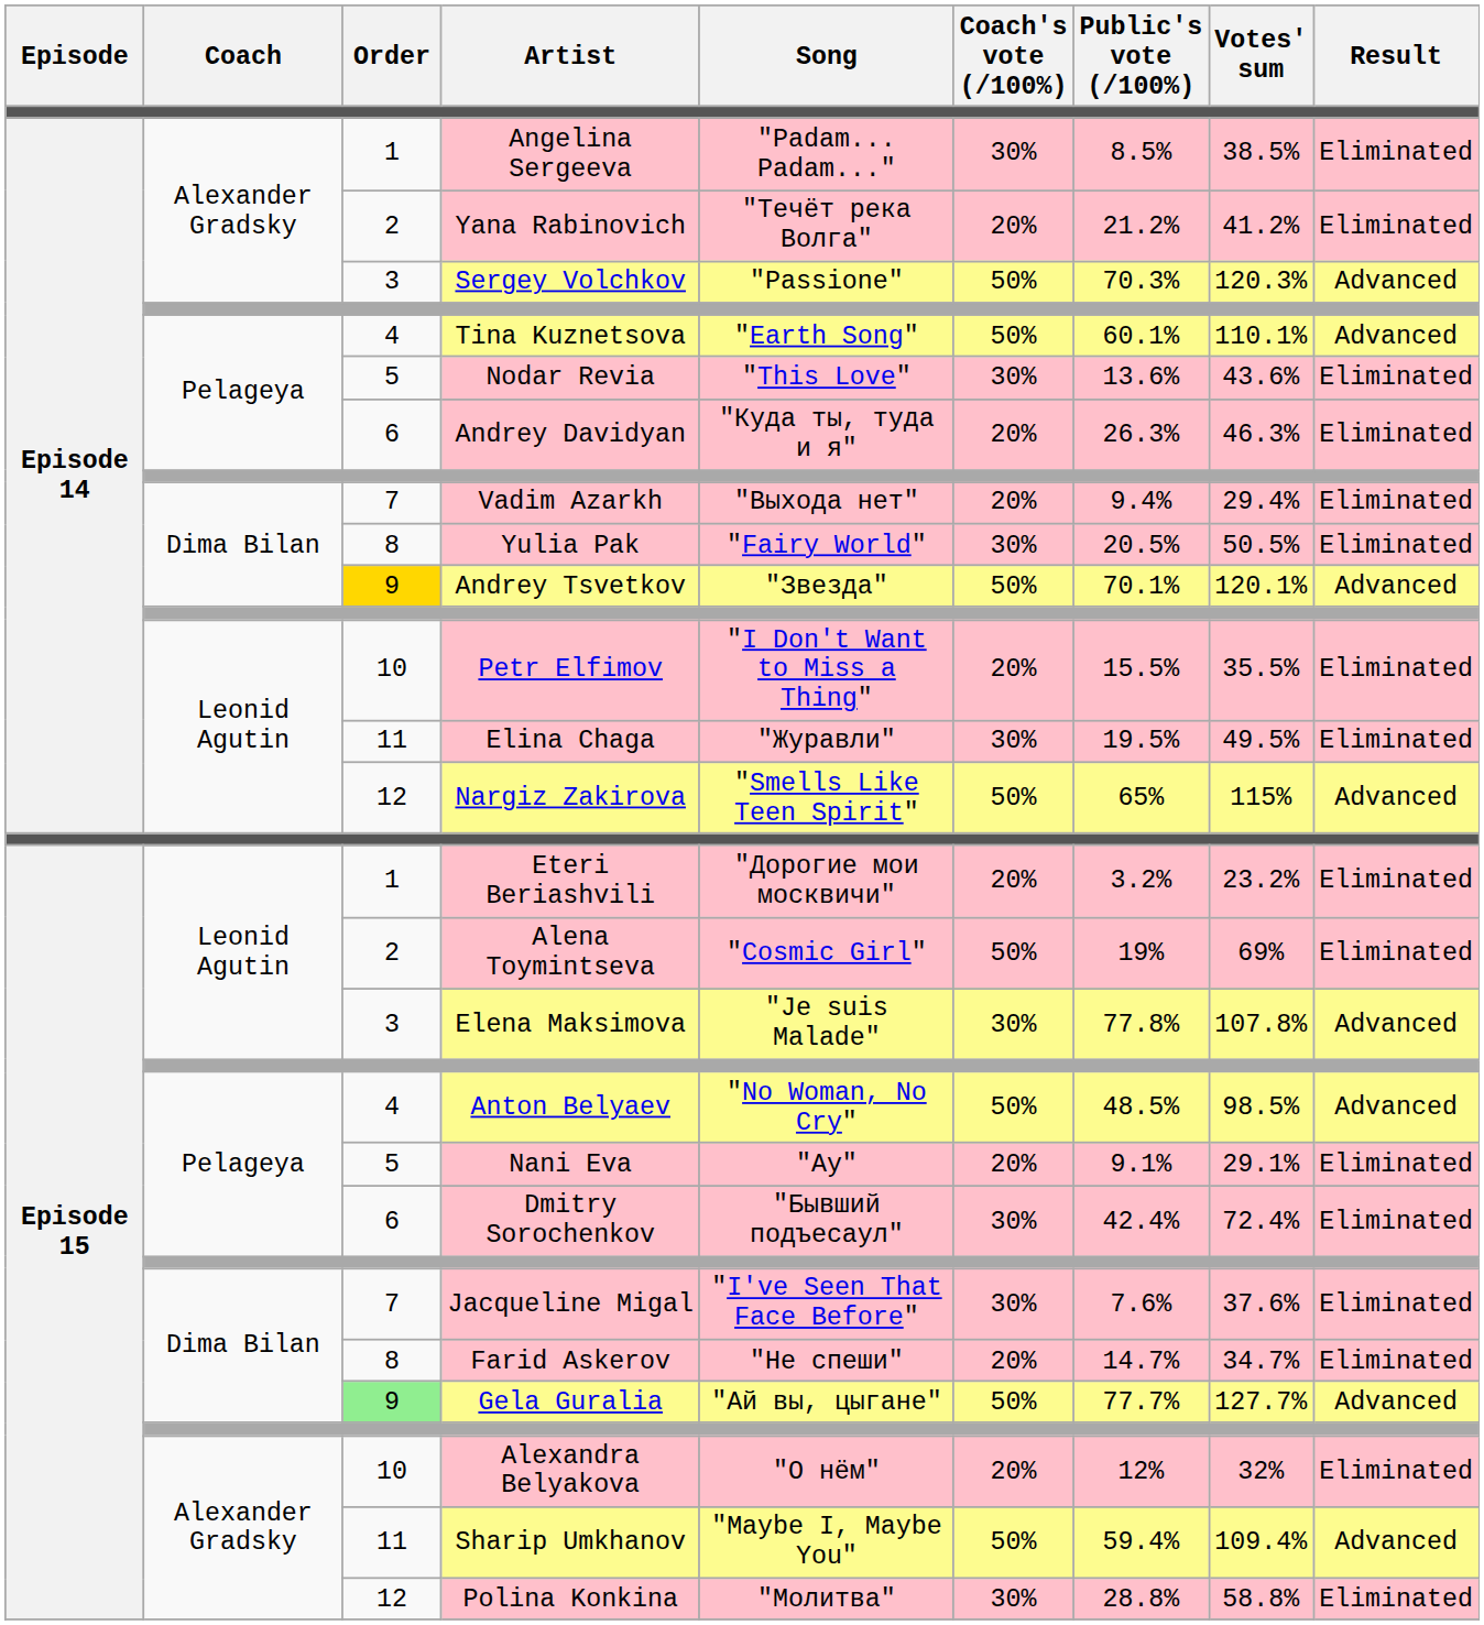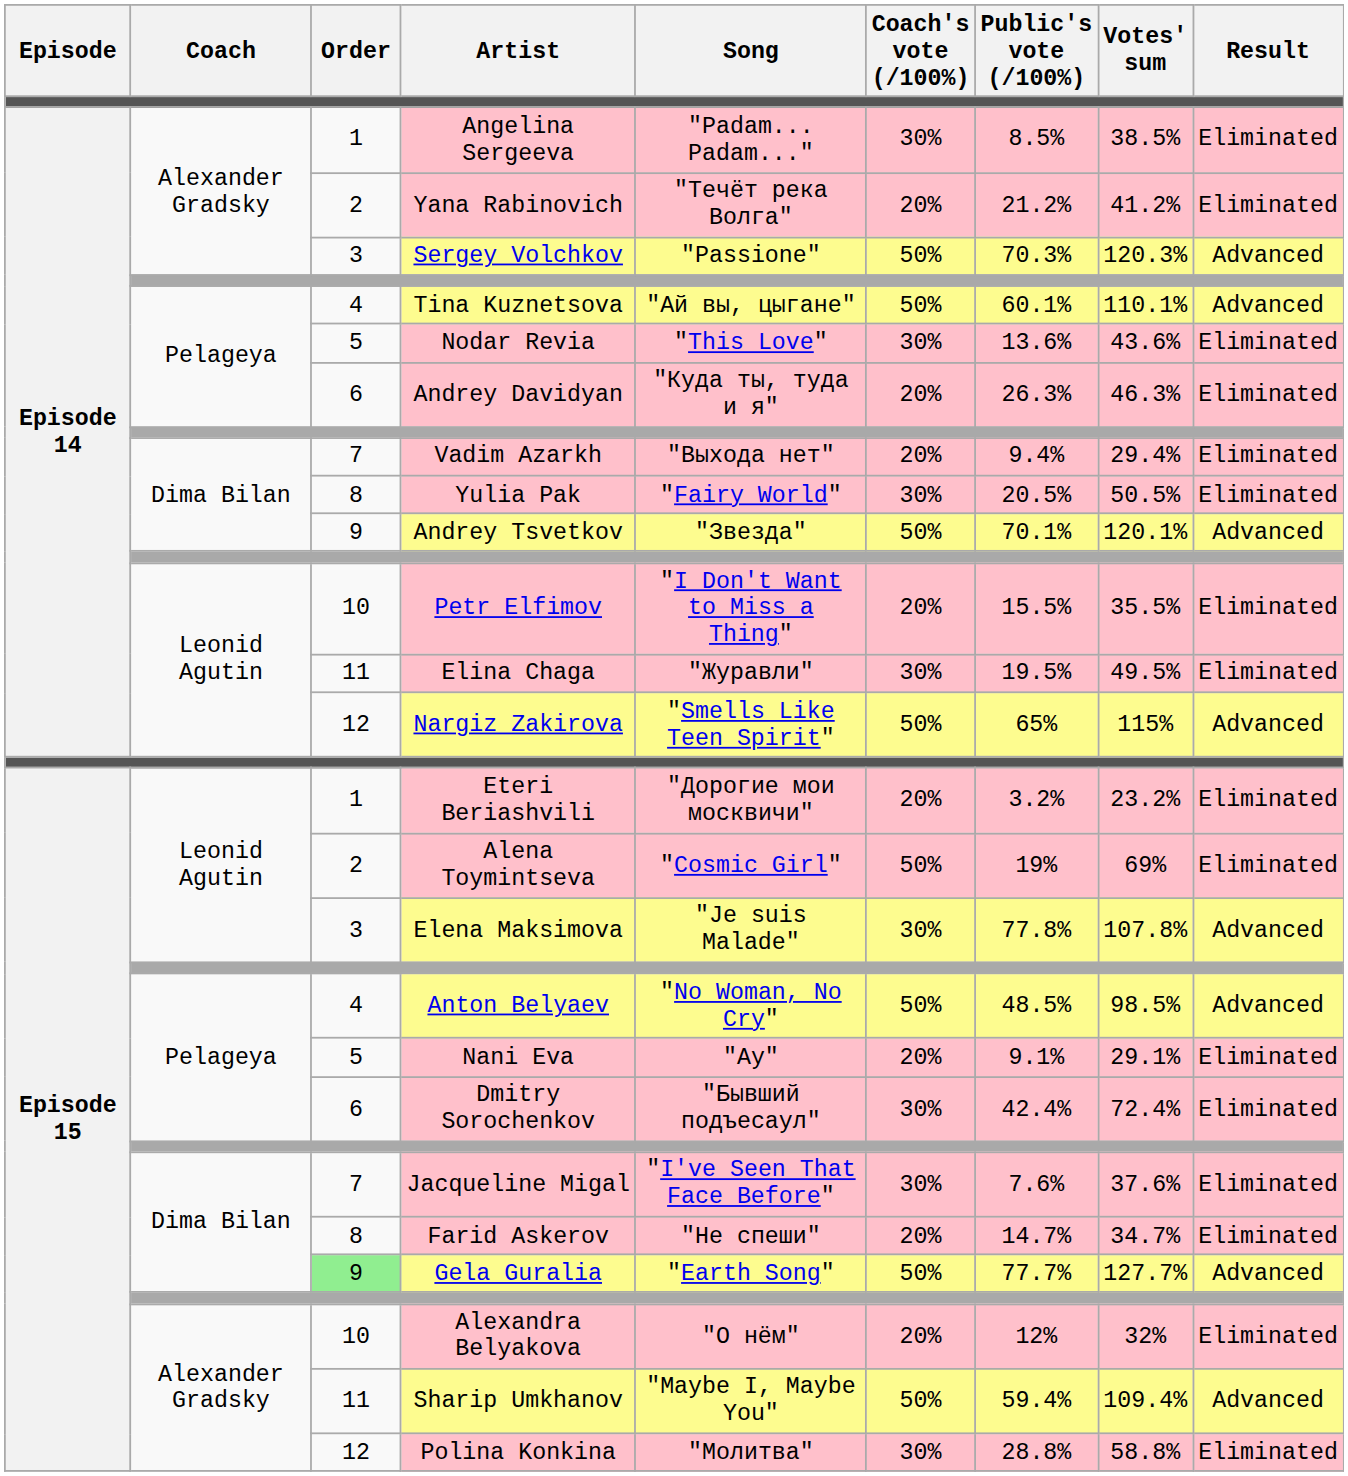Tina Kuznetsova | Song: "Earth Song" -> "Ай вы, цыгане"
Andrey Tsvetkov | Order: gold background -> no background
Gela Guralia | Song: "Ай вы, цыгане" -> "Earth Song"
